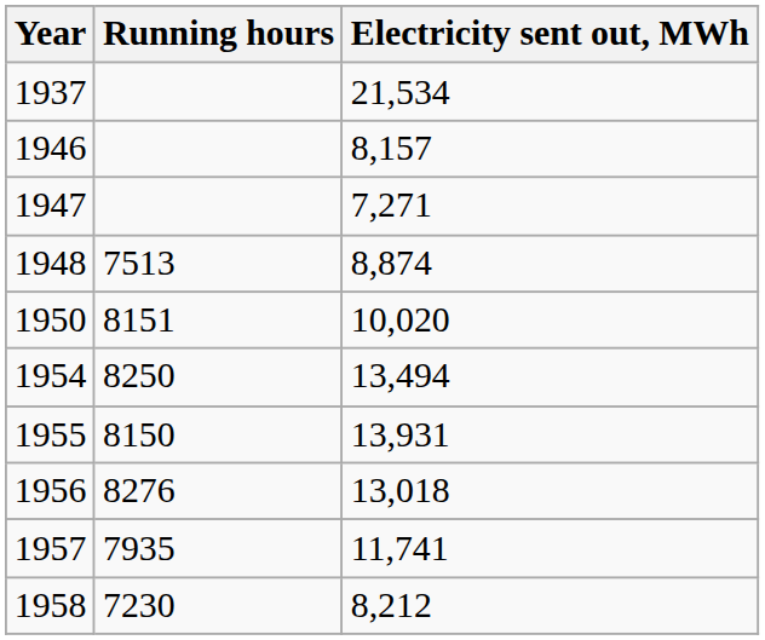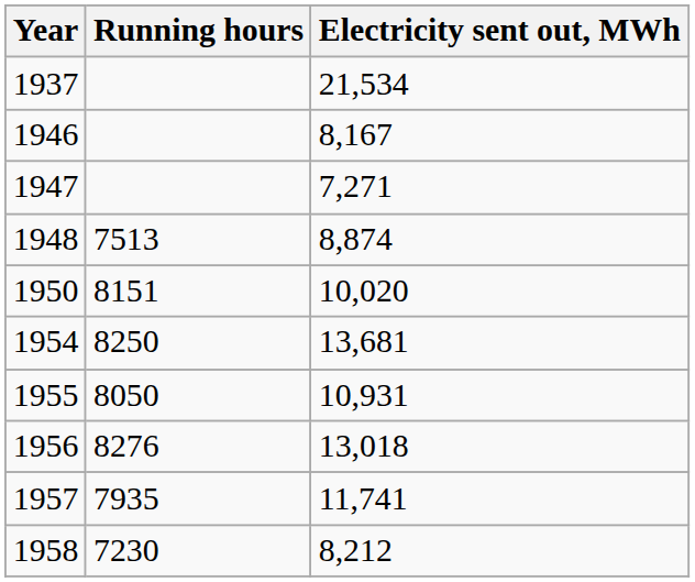1946 | Electricity sent out, MWh: 8,157 -> 8,167
1954 | Electricity sent out, MWh: 13,494 -> 13,681
1955 | Running hours: 8150 -> 8050
1955 | Electricity sent out, MWh: 13,931 -> 10,931
